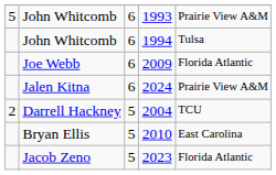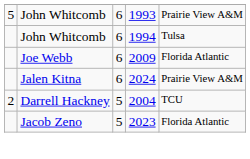- row: Bryan Ellis | 5 | 2010 | East Carolina
